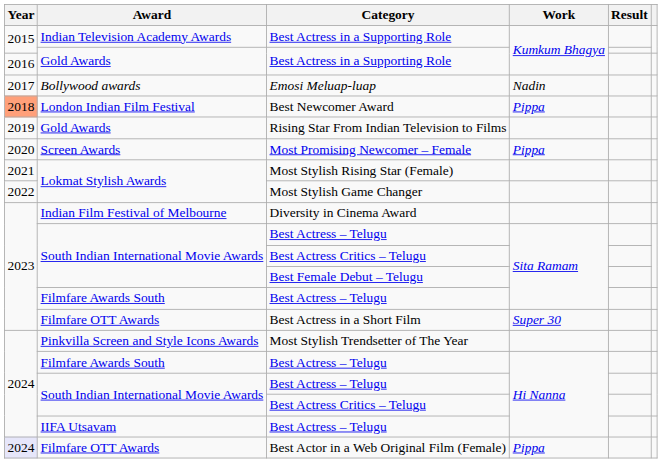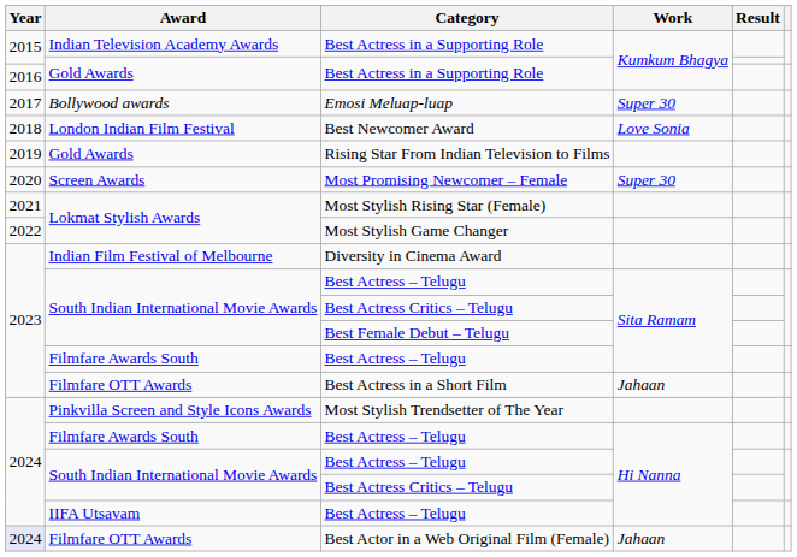Emosi Meluap-luap | Work: Nadin -> Super 30
Best Newcomer Award | Year: lightsalmon background -> no background
Best Newcomer Award | Work: Pippa -> Love Sonia
Most Promising Newcomer – Female | Work: Pippa -> Super 30
Best Actress in a Short Film | Work: Super 30 -> Jahaan
Best Actor in a Web Original Film (Female) | Work: Pippa -> Jahaan
